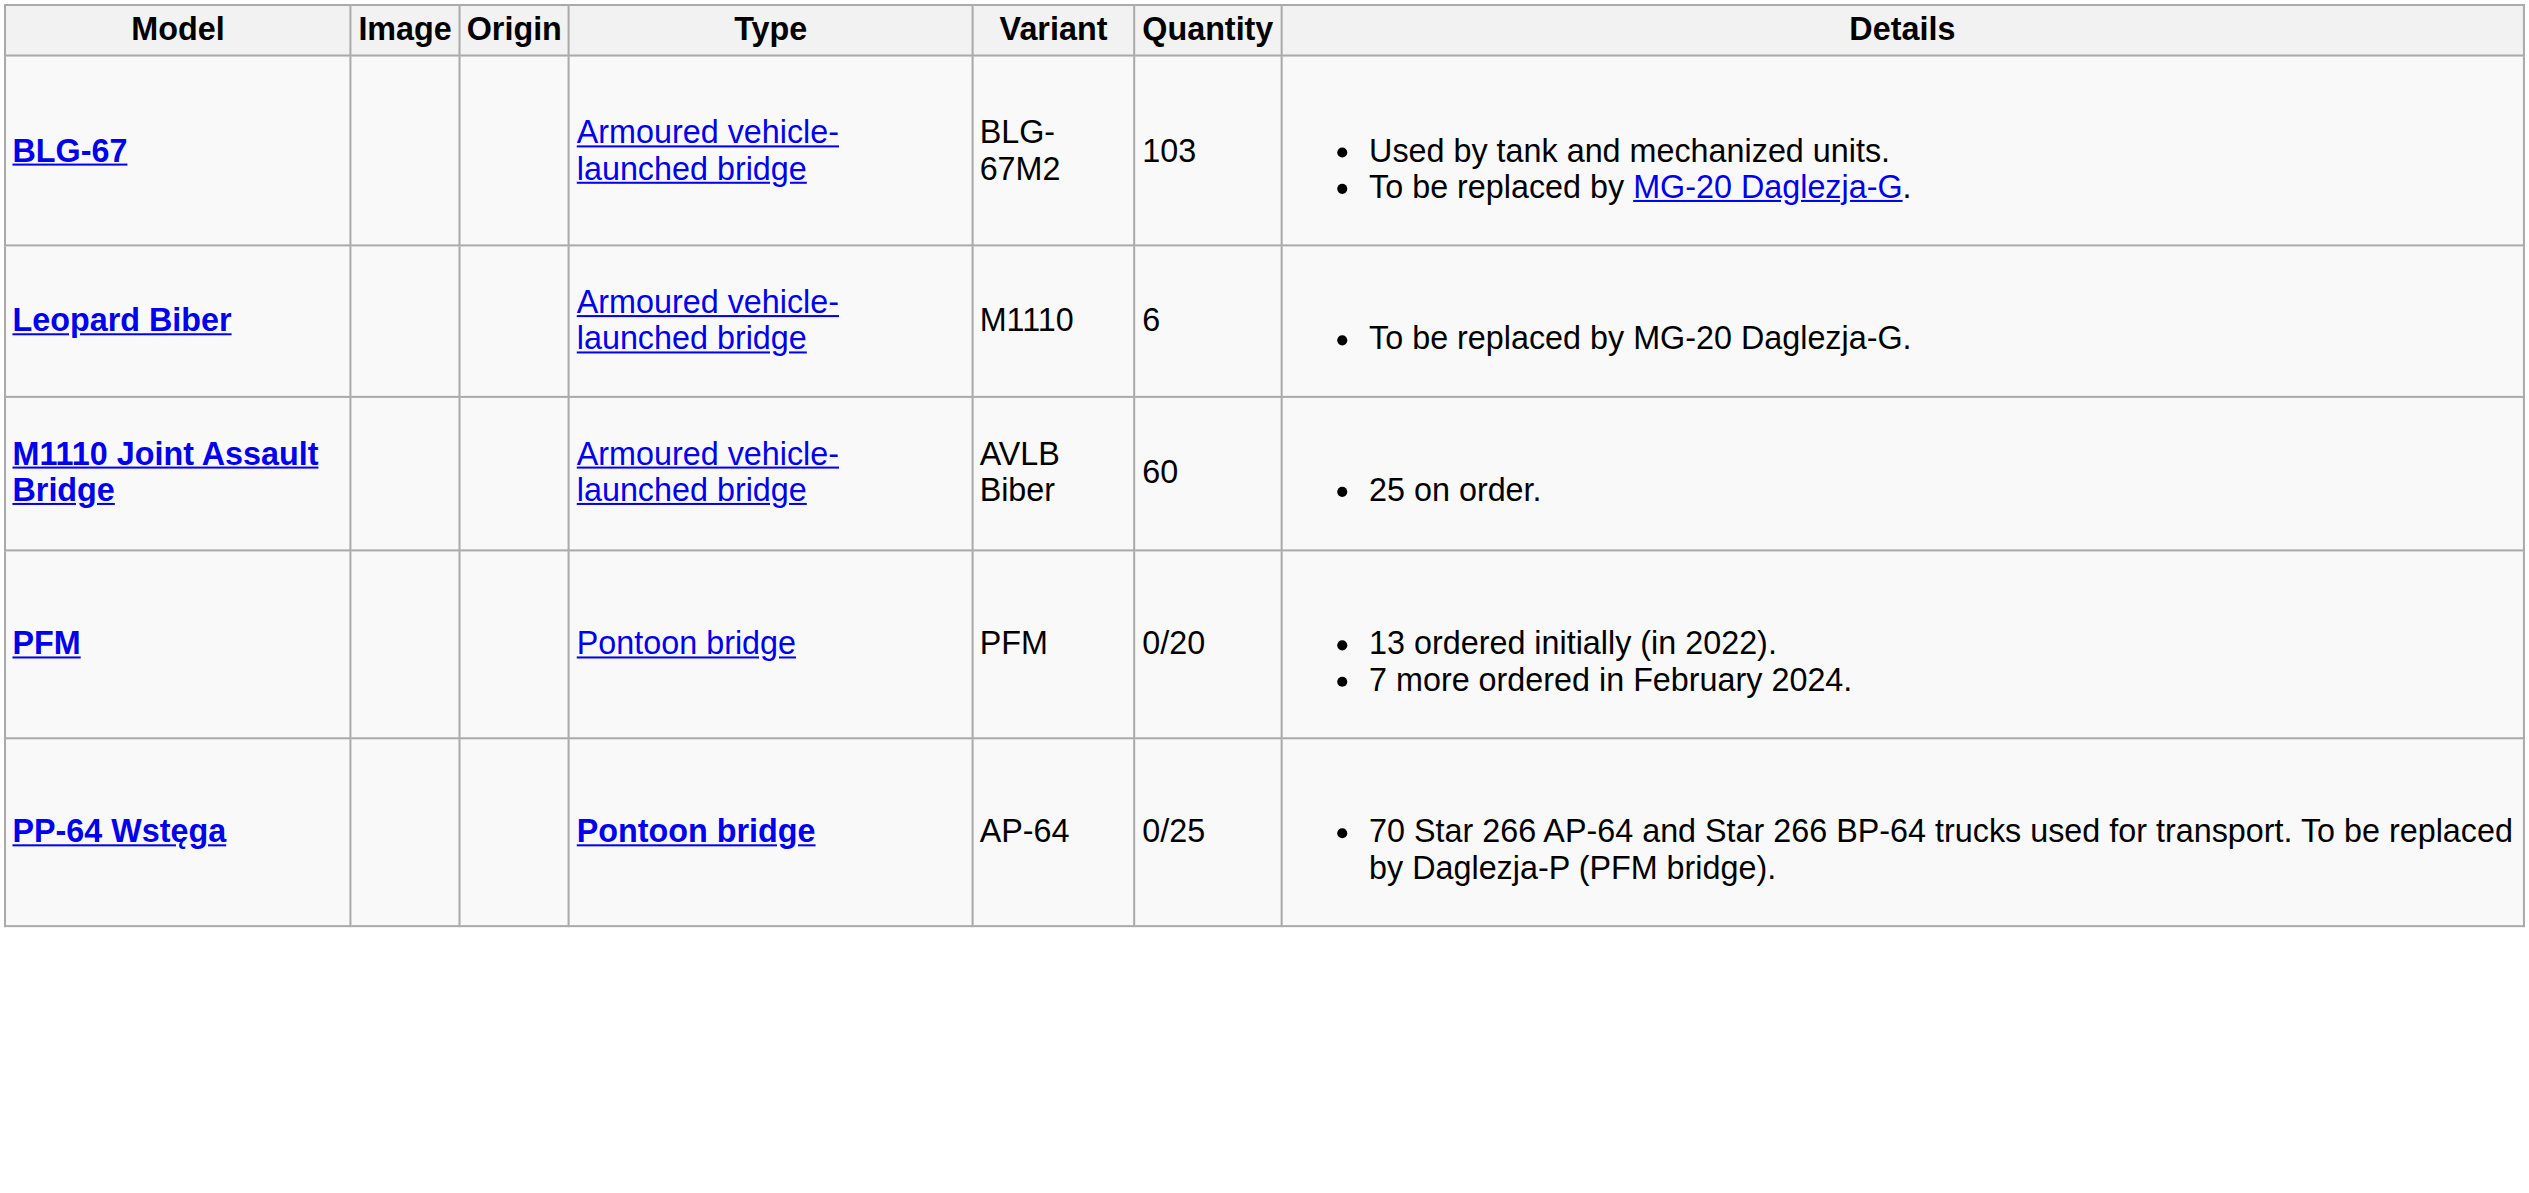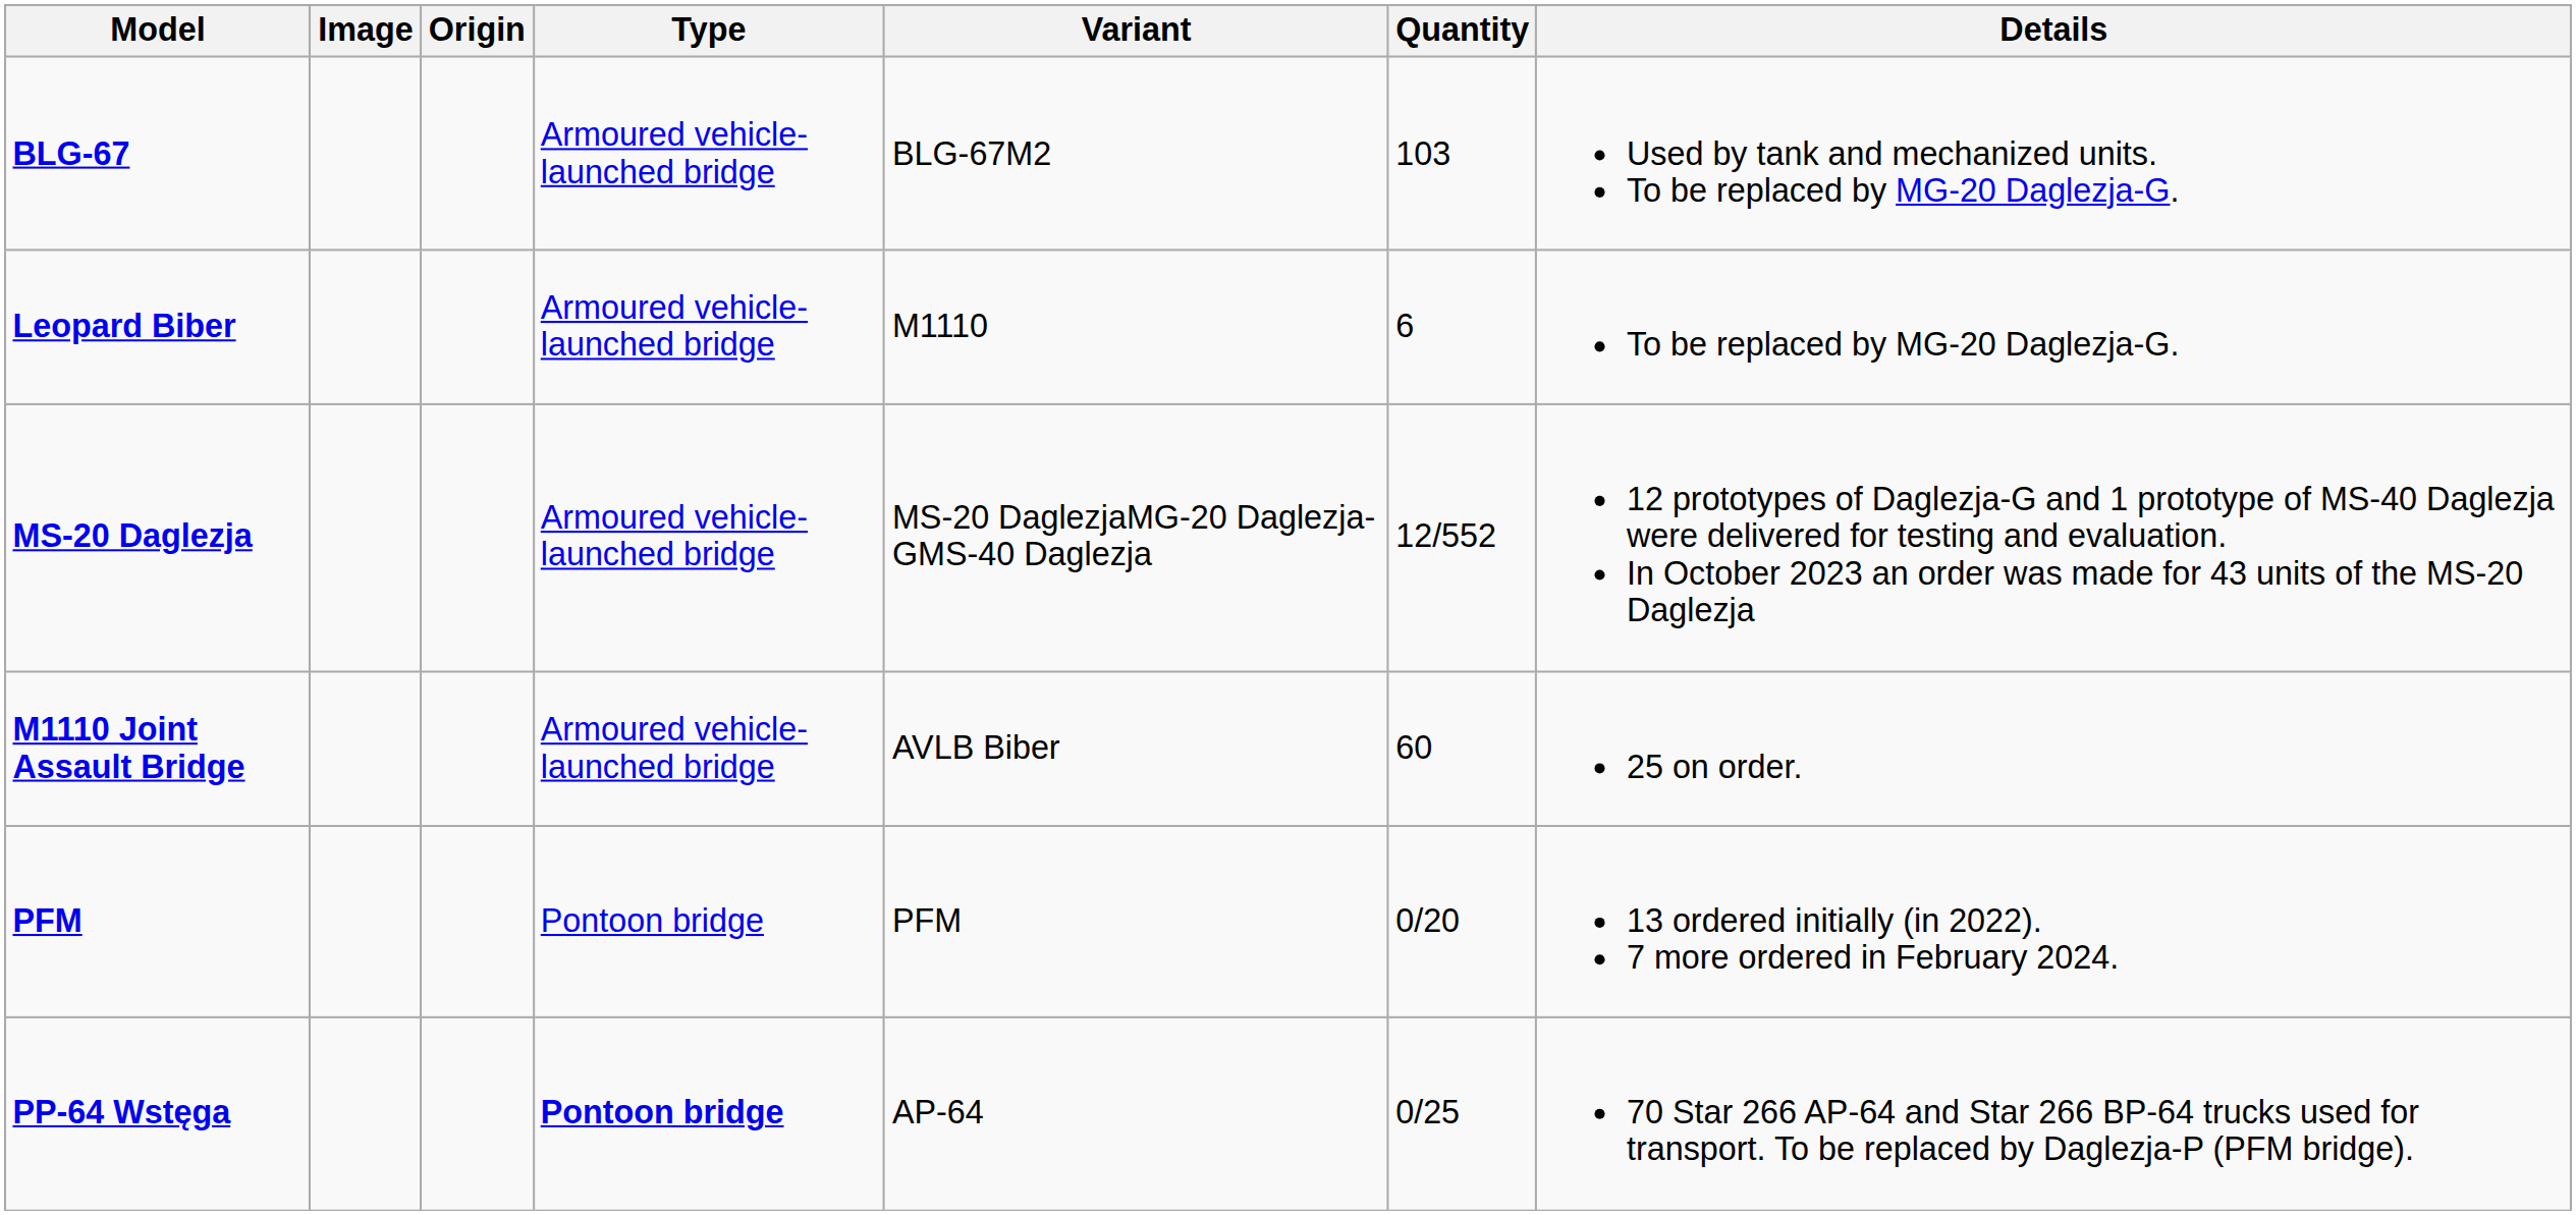+ row: MS-20 Daglezja | Armoured vehicle-launched bridge | MS-20 DaglezjaMG-20 Daglezja-GMS-40 Daglezja | 12/552 | 12 prototypes of Daglezja-G and 1 prototype of MS-40 Daglezja were delivered for testing and evaluation. In October 2023 an order was made for 43 units of the MS-20 Daglezja
